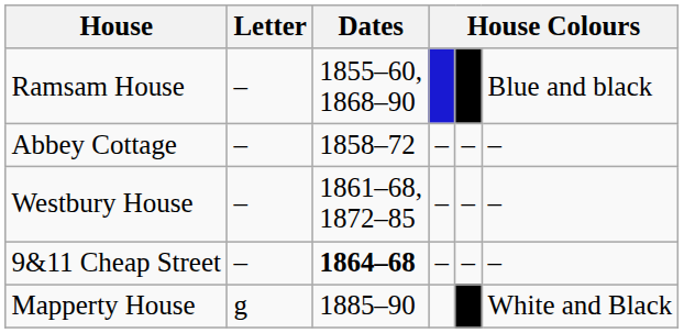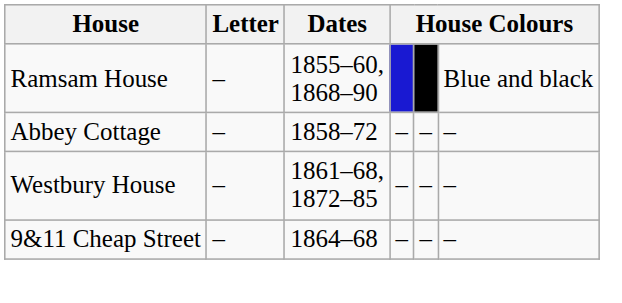9&11 Cheap Street | Dates: bold -> normal
- row: Mapperty House | g | 1885–90 | White and Black
